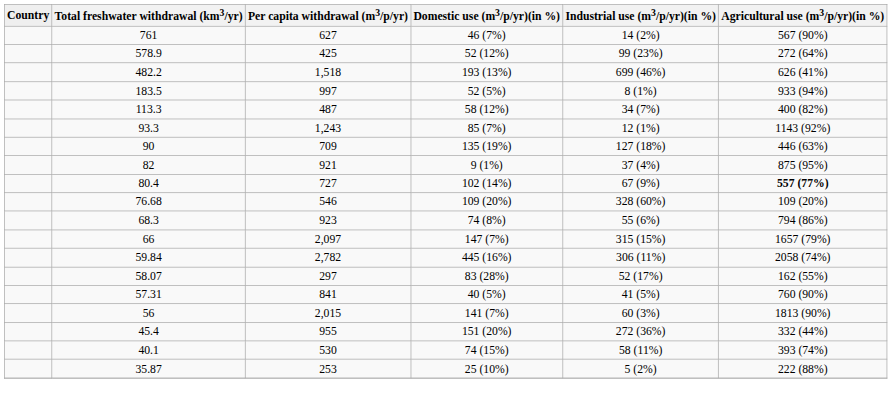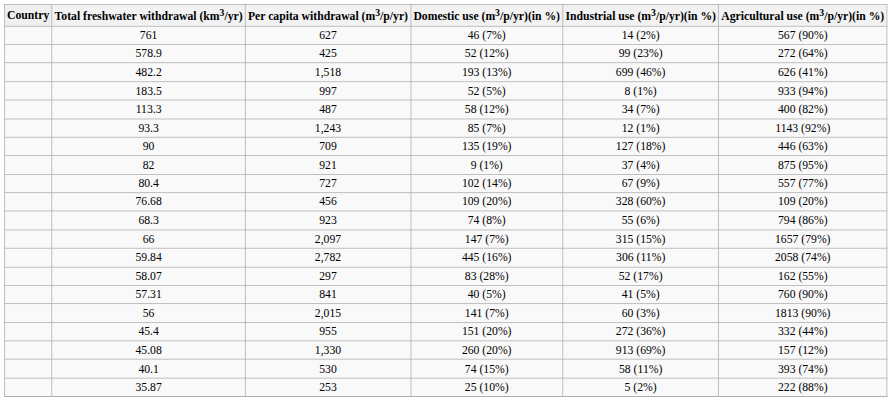80.4 | Agricultural use (m3/p/yr)(in %): bold -> normal
76.68 | Per capita withdrawal (m3/p/yr): 546 -> 456
+ row: 45.08 | 1,330 | 260 (20%) | 913 (69%) | 157 (12%)
